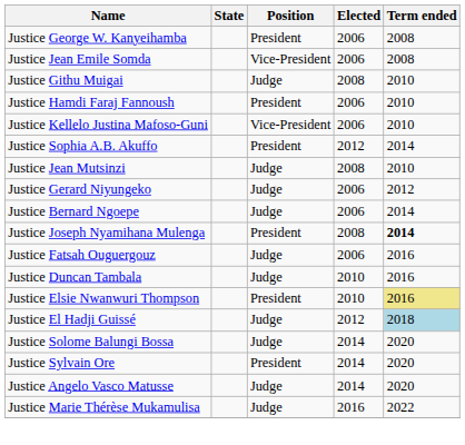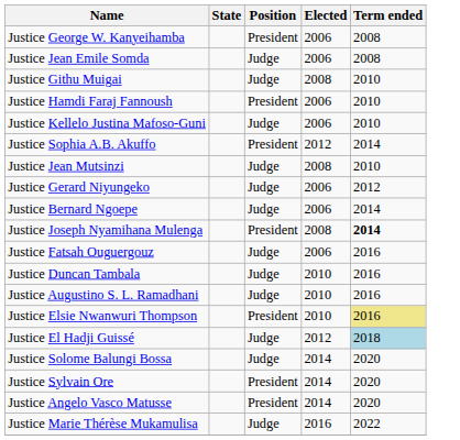Justice Jean Emile Somda | Position: Vice-President -> Judge
Justice Kellelo Justina Mafoso-Guni | Position: Vice-President -> Judge
+ row: Justice Augustino S. L. Ramadhani | Judge | 2010 | 2016
Justice Angelo Vasco Matusse | Position: Judge -> President
